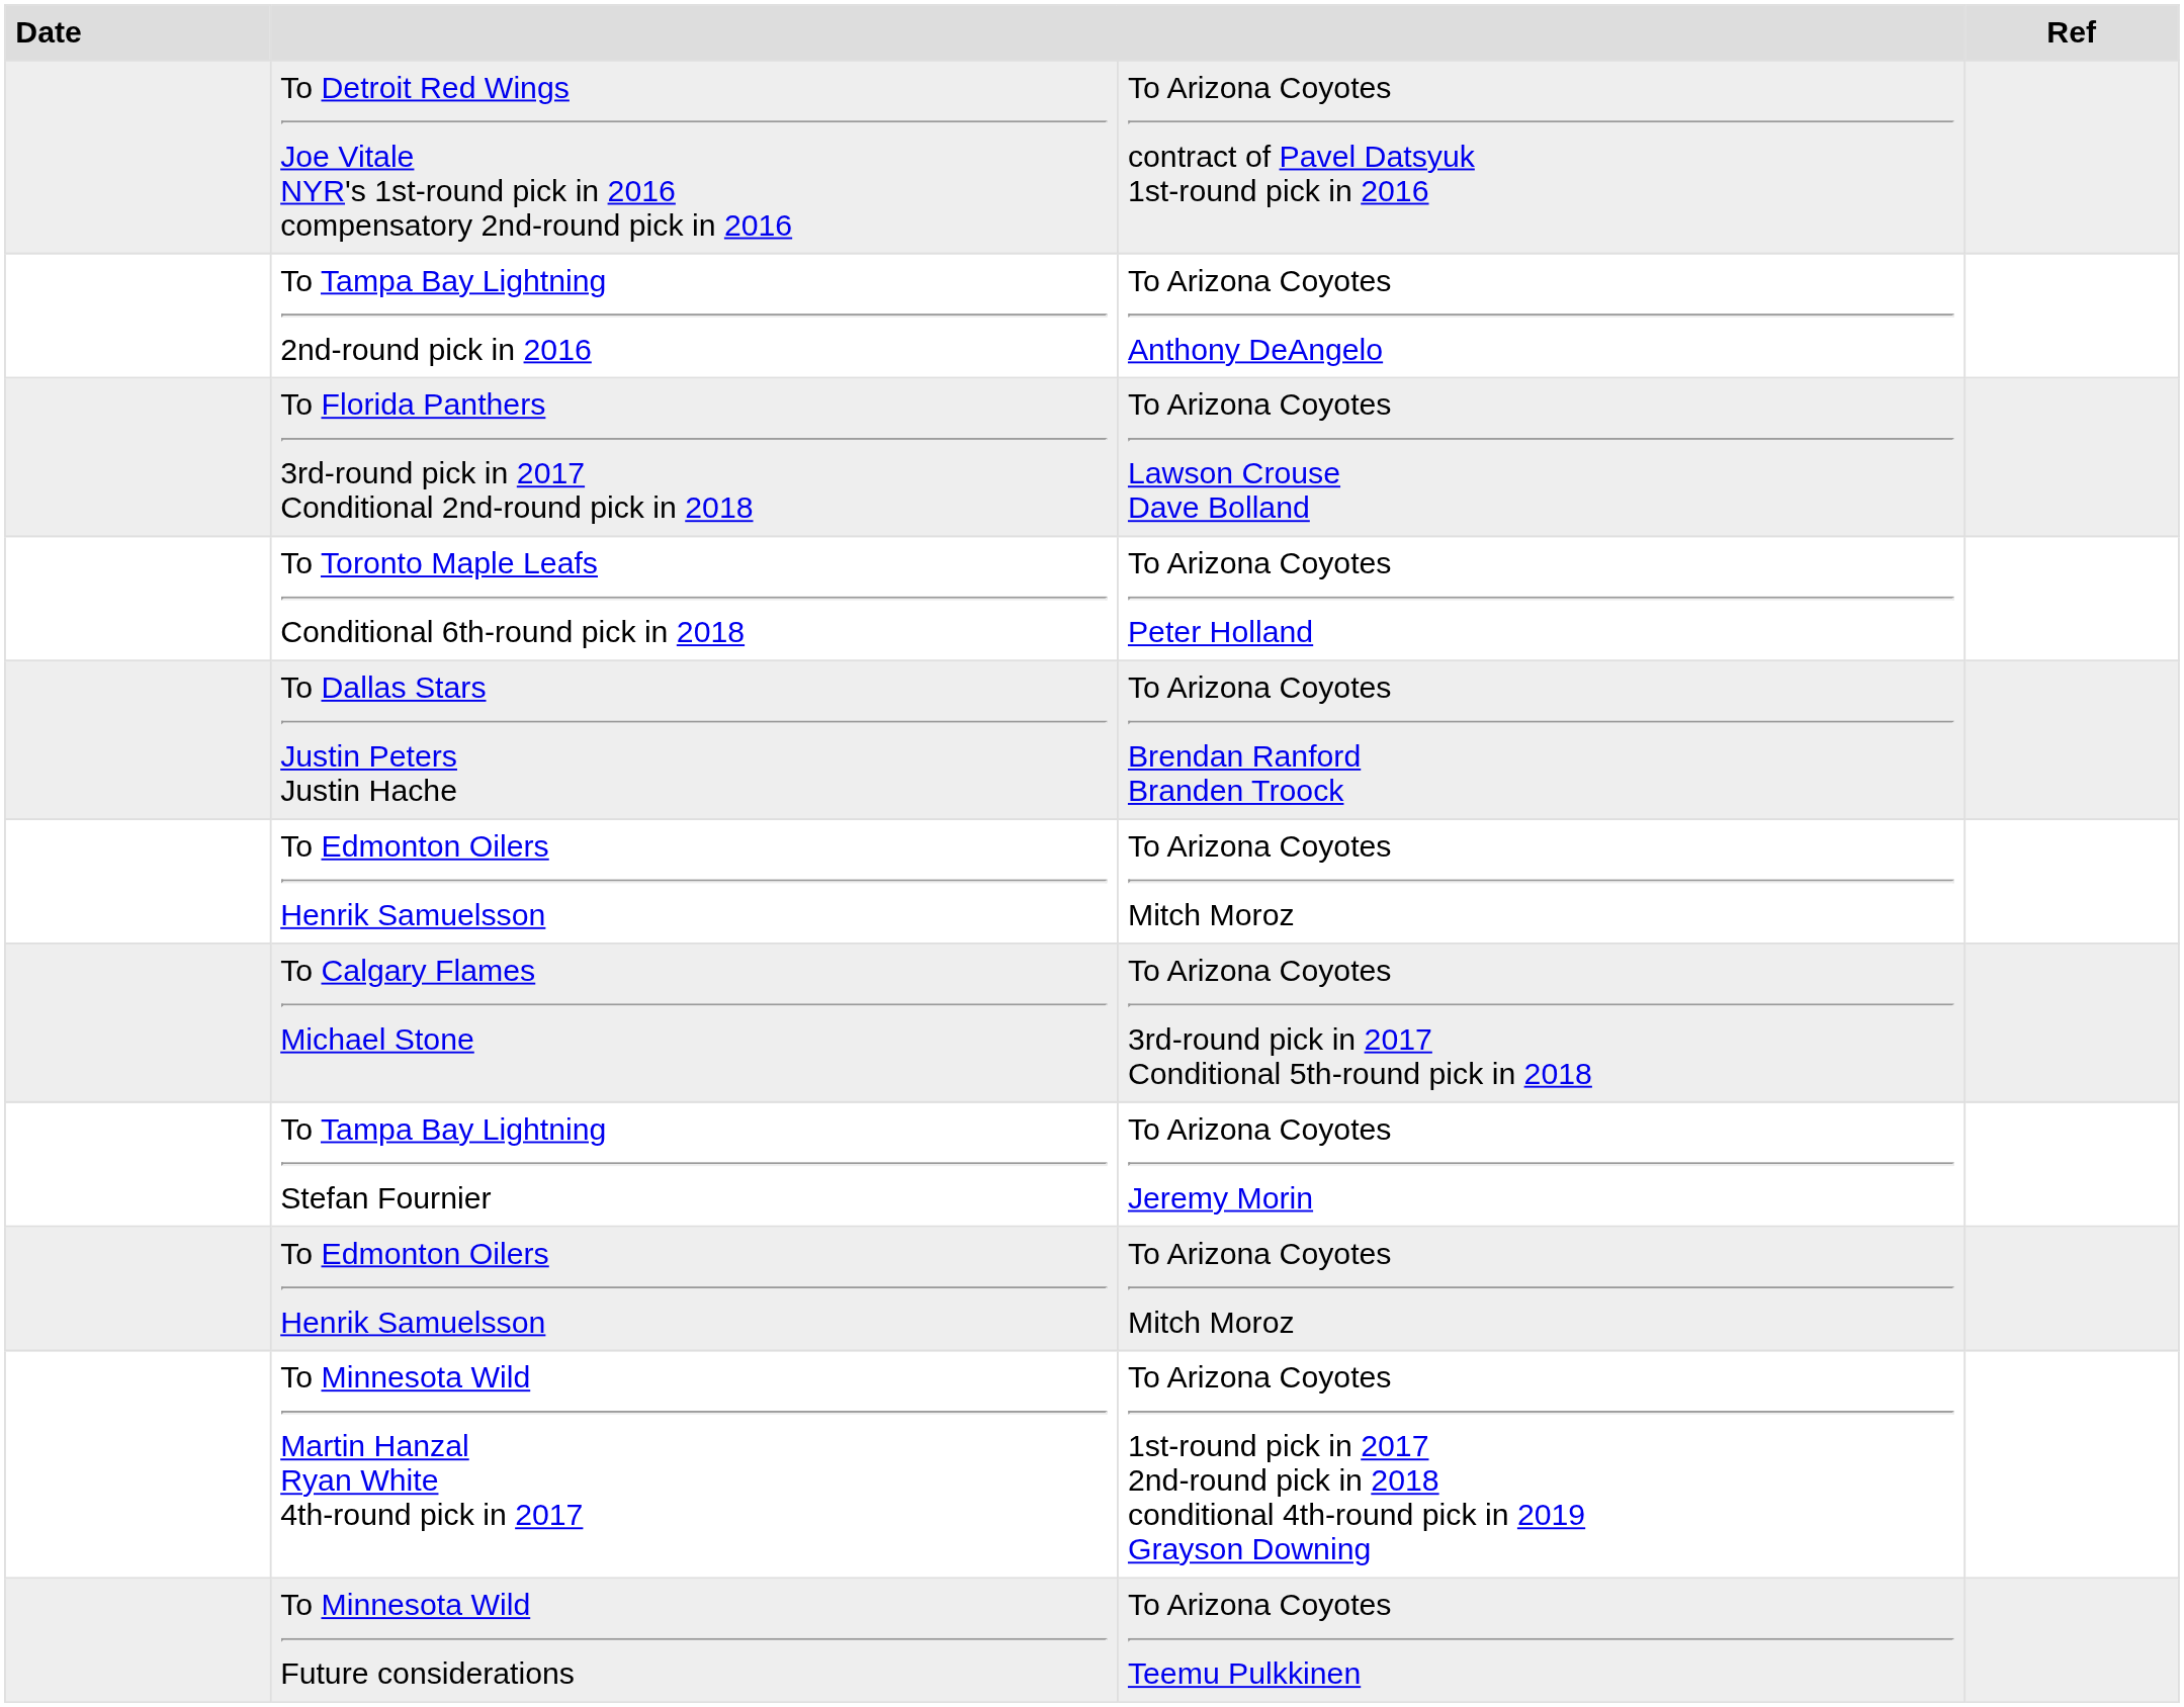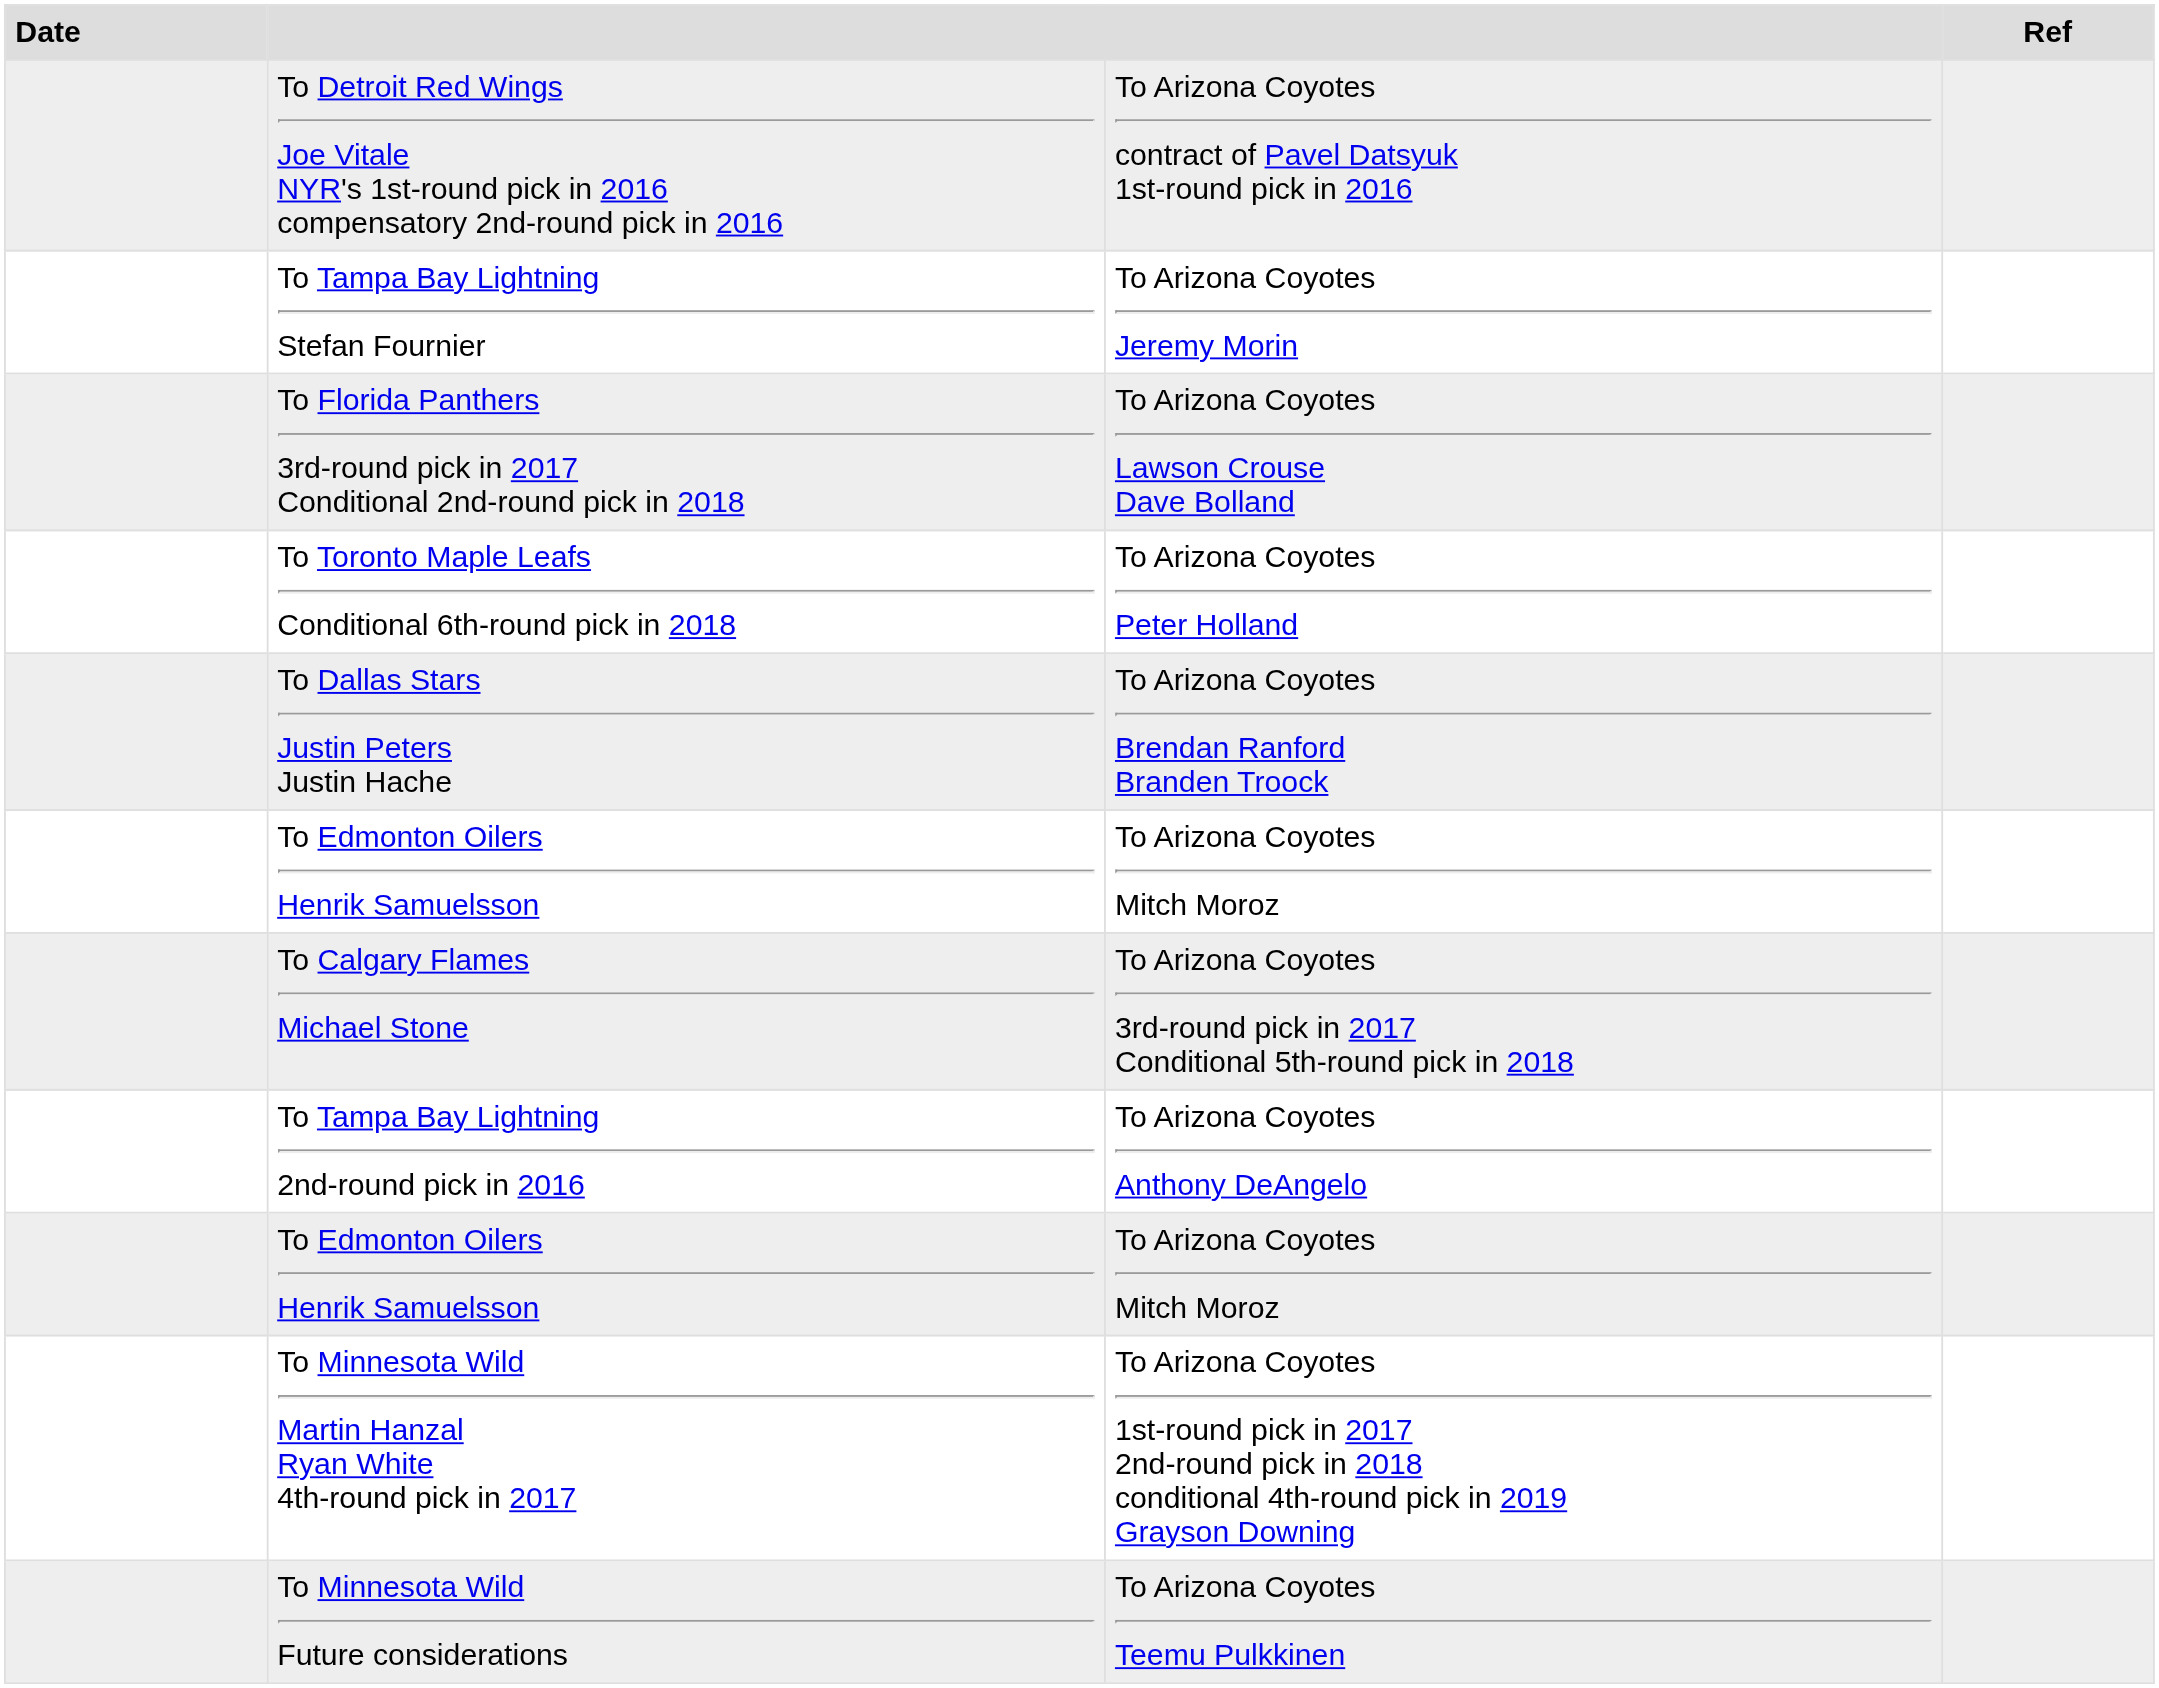rows swapped: To Tampa Bay Lightning 2nd-round pick in 2016 <-> To Tampa Bay Lightning Stefan Fournier
